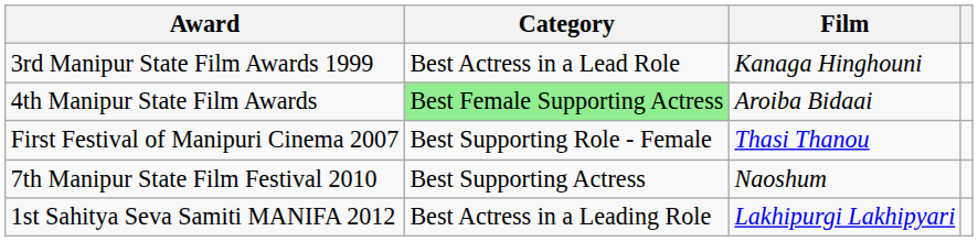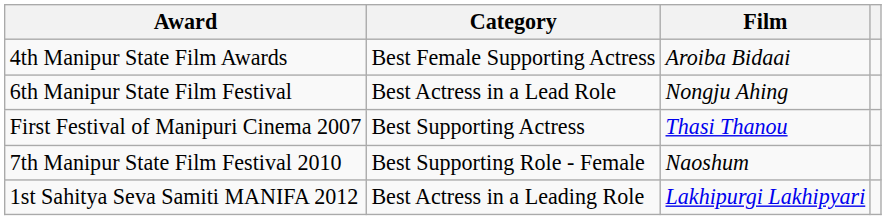- row: 3rd Manipur State Film Awards 1999 | Best Actress in a Lead Role | Kanaga Hinghouni
4th Manipur State Film Awards | Category: lightgreen background -> no background
+ row: 6th Manipur State Film Festival | Best Actress in a Lead Role | Nongju Ahing
First Festival of Manipuri Cinema 2007 | Category: Best Supporting Role - Female -> Best Supporting Actress
7th Manipur State Film Festival 2010 | Category: Best Supporting Actress -> Best Supporting Role - Female
